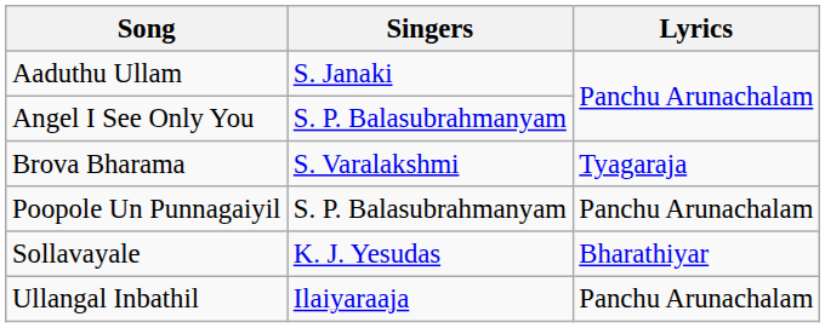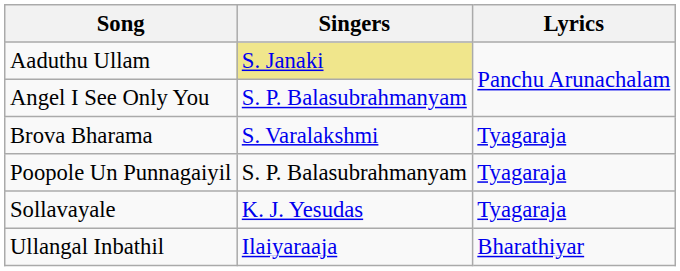Aaduthu Ullam | Singers: no background -> khaki background
Poopole Un Punnagaiyil | Lyrics: Panchu Arunachalam -> Tyagaraja
Sollavayale | Lyrics: Bharathiyar -> Tyagaraja
Ullangal Inbathil | Lyrics: Panchu Arunachalam -> Bharathiyar
